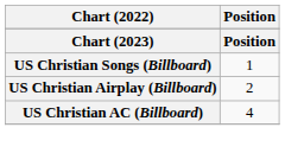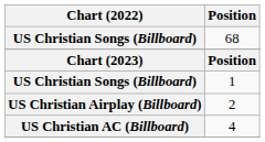+ row: US Christian Songs (Billboard) | 68
